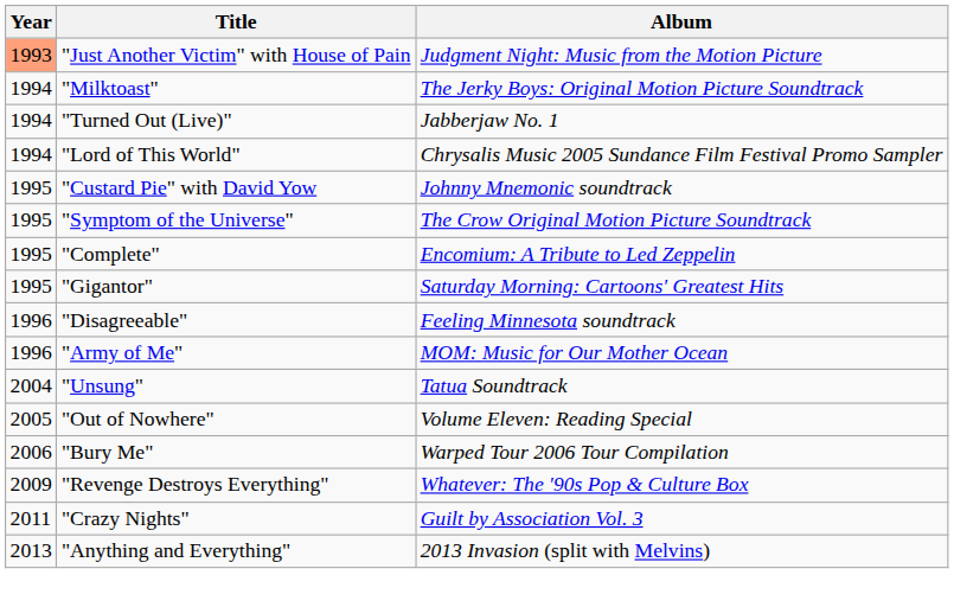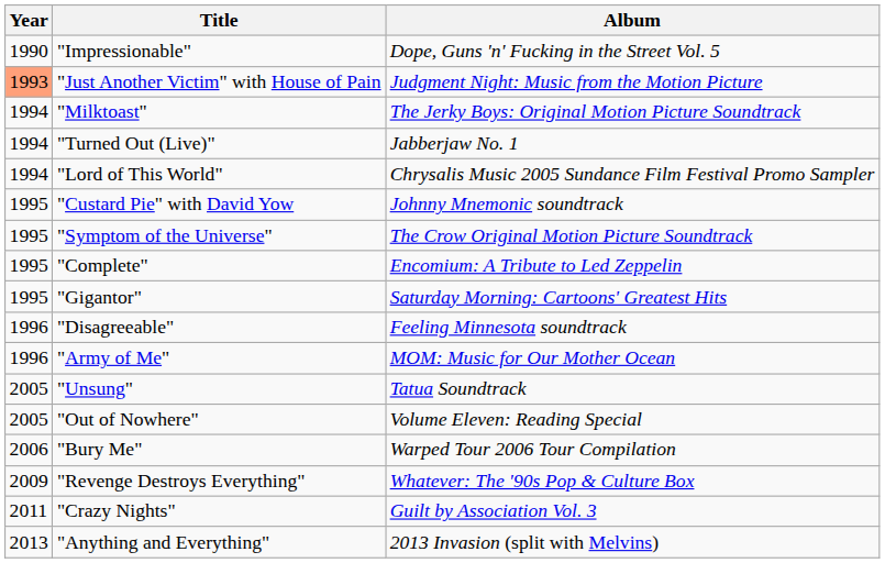+ row: 1990 | "Impressionable" | Dope, Guns 'n' Fucking in the Street Vol. 5
"Unsung" | Year: 2004 -> 2005
